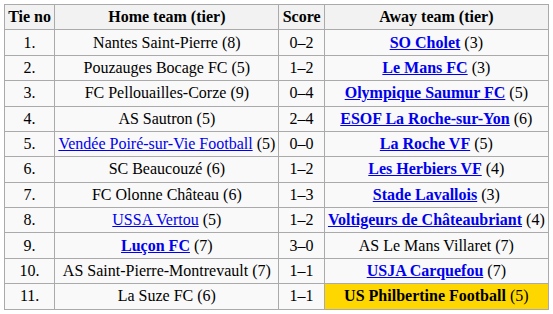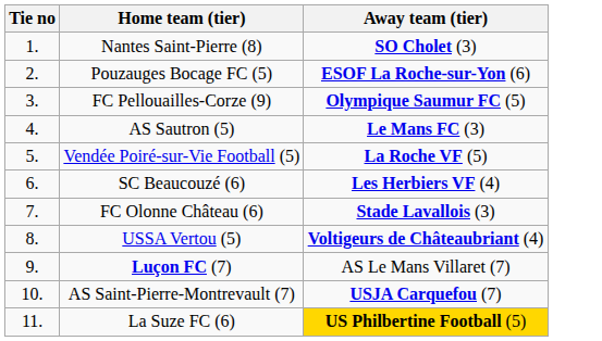- column: Score | 0–2 | 1–2 | 0–4 | 2–4 | 0–0 | 1–2 | 1–3 | 1–2 | 3–0 | 1–1 | 1–1
Pouzauges Bocage FC (5) | Away team (tier): Le Mans FC (3) -> ESOF La Roche-sur-Yon (6)
AS Sautron (5) | Away team (tier): ESOF La Roche-sur-Yon (6) -> Le Mans FC (3)
